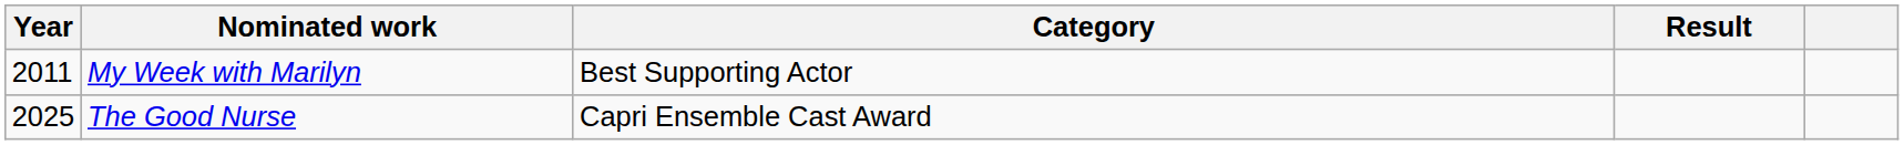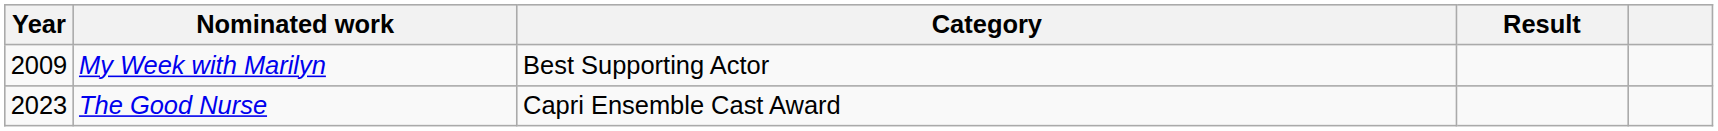My Week with Marilyn | Year: 2011 -> 2009
The Good Nurse | Year: 2025 -> 2023
